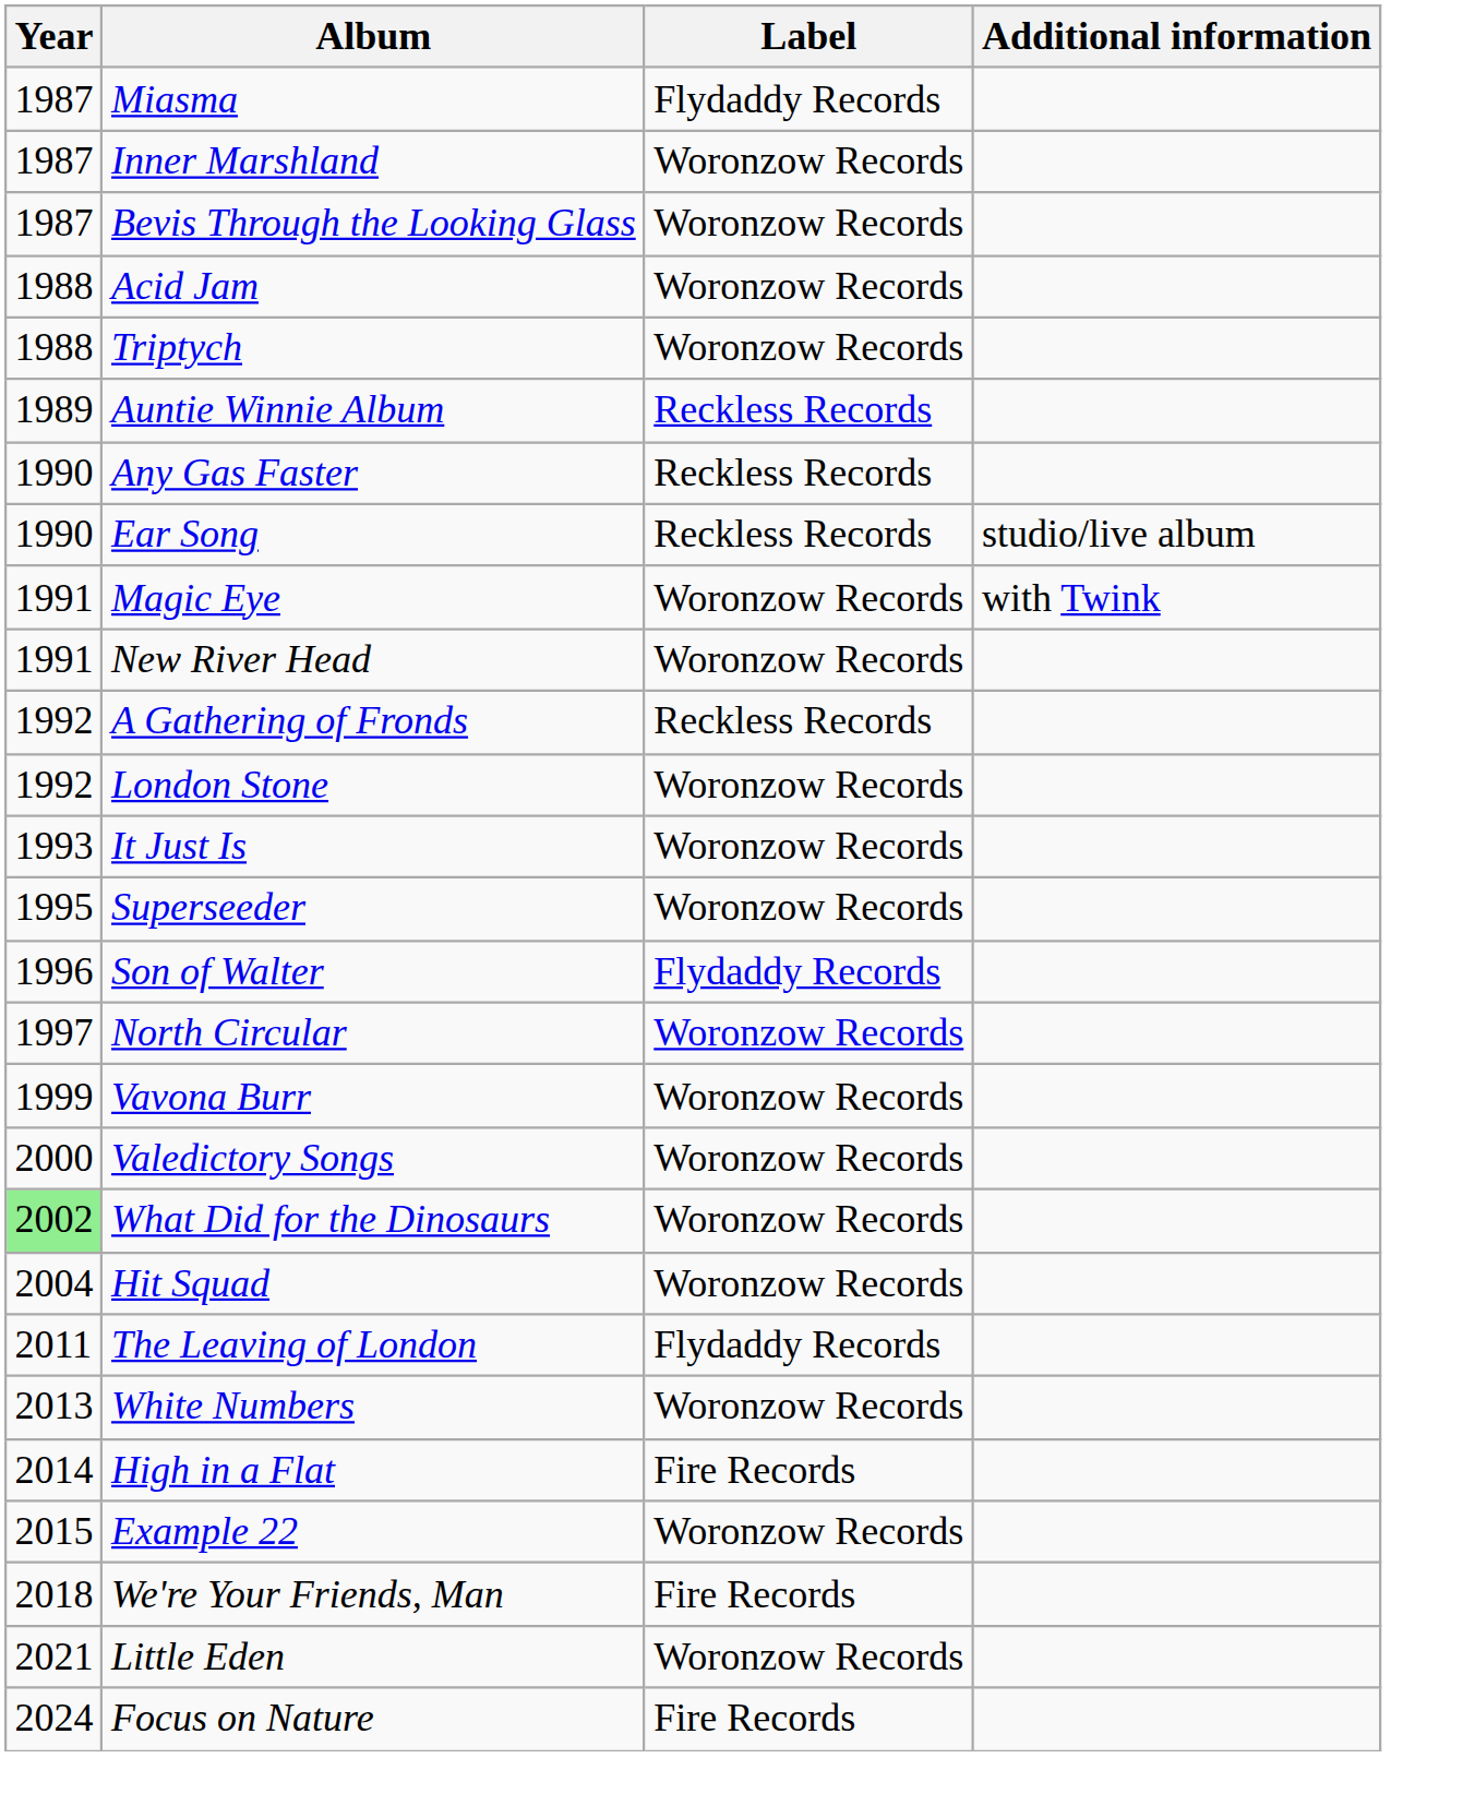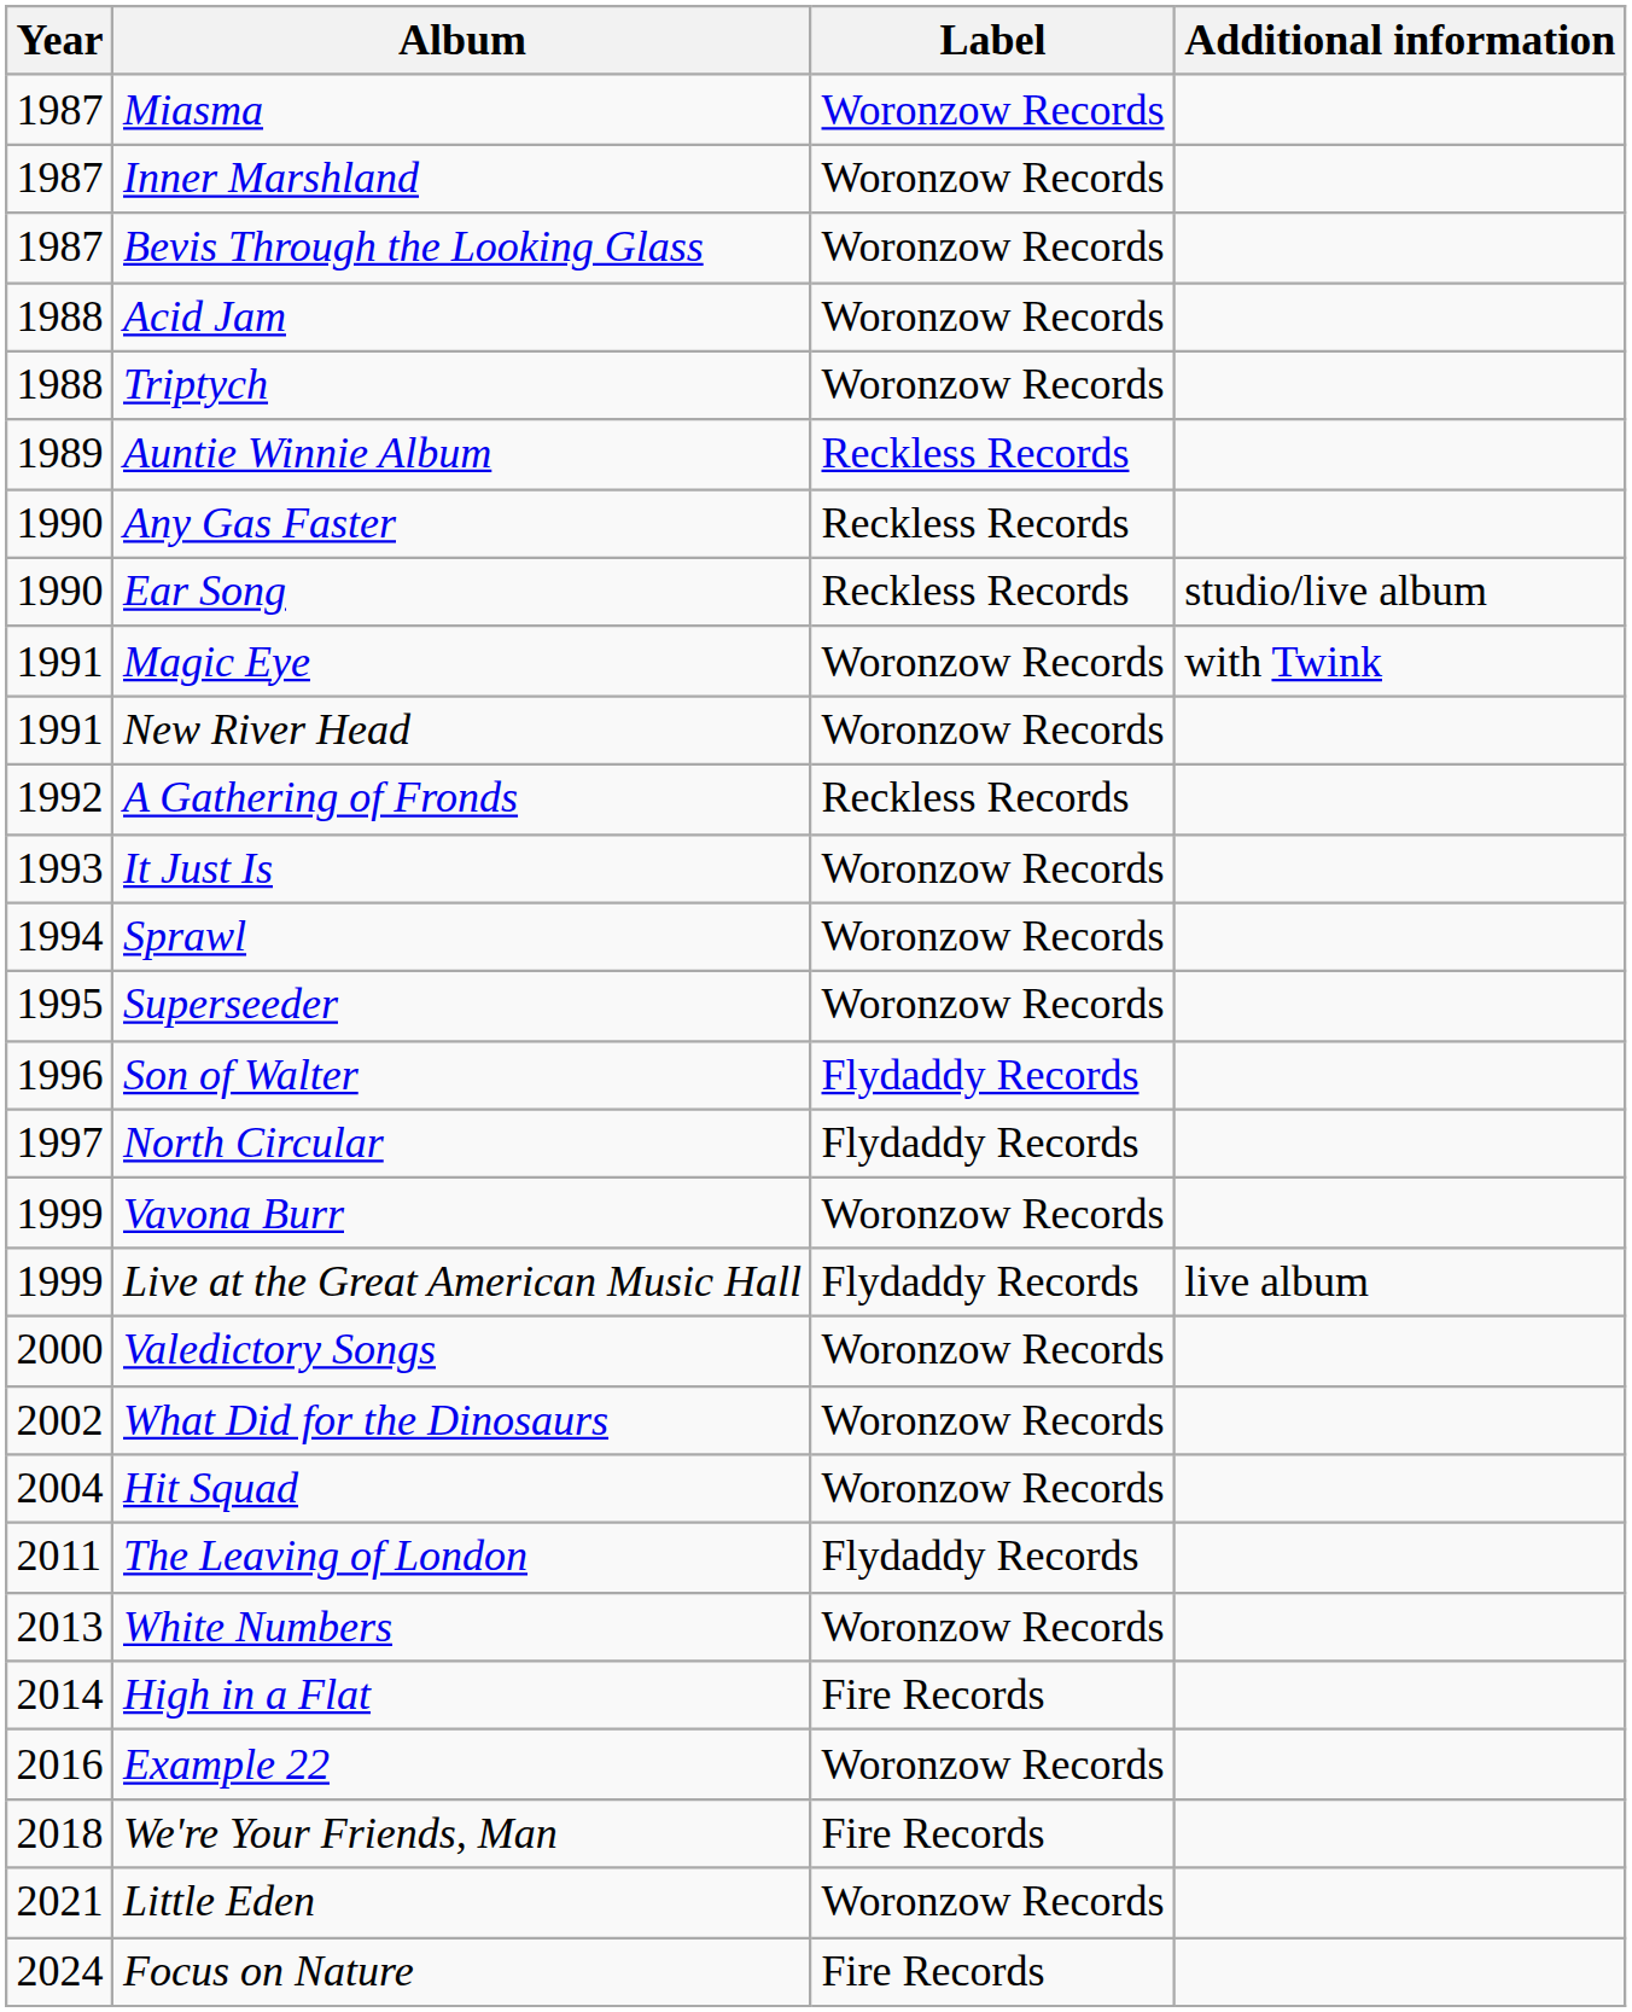Miasma | Label: Flydaddy Records -> Woronzow Records
- row: 1992 | London Stone | Woronzow Records
+ row: 1994 | Sprawl | Woronzow Records
North Circular | Label: Woronzow Records -> Flydaddy Records
+ row: 1999 | Live at the Great American Music Hall | Flydaddy Records | live album
What Did for the Dinosaurs | Year: lightgreen background -> no background
Example 22 | Year: 2015 -> 2016
